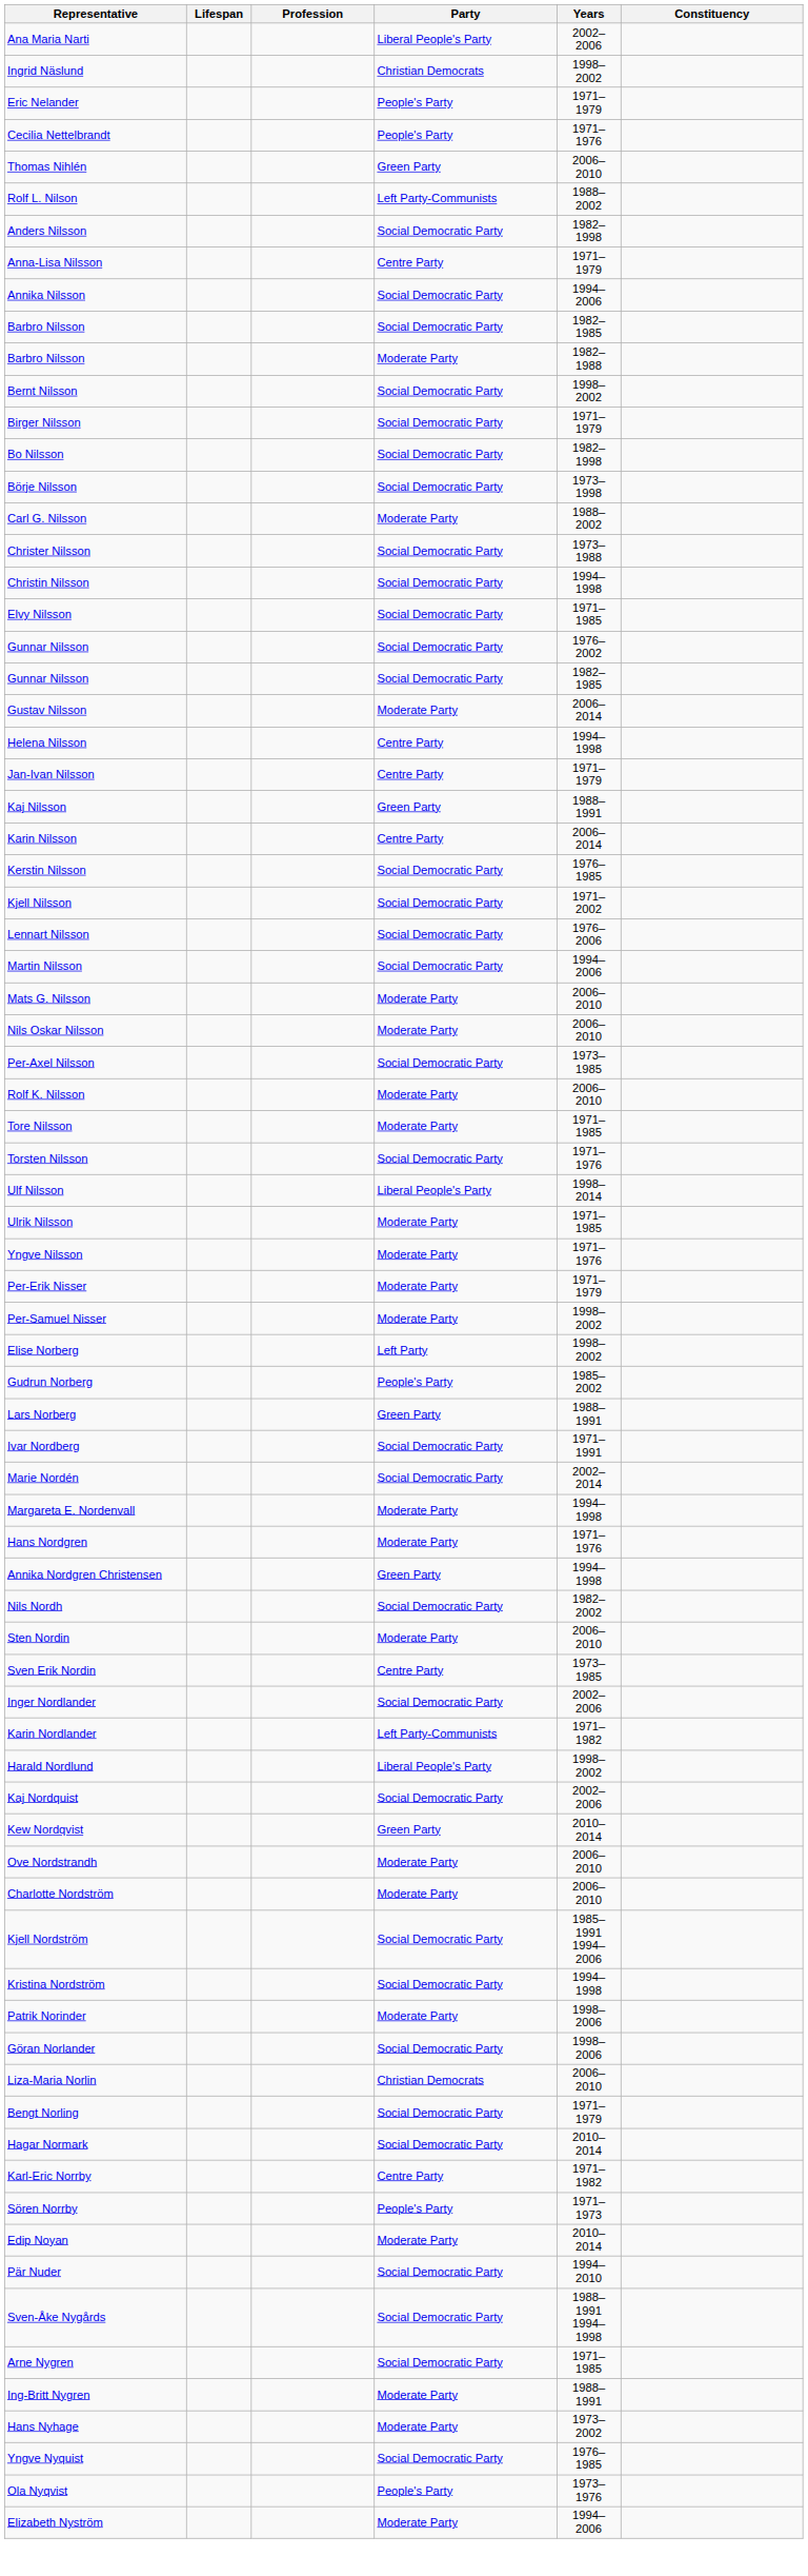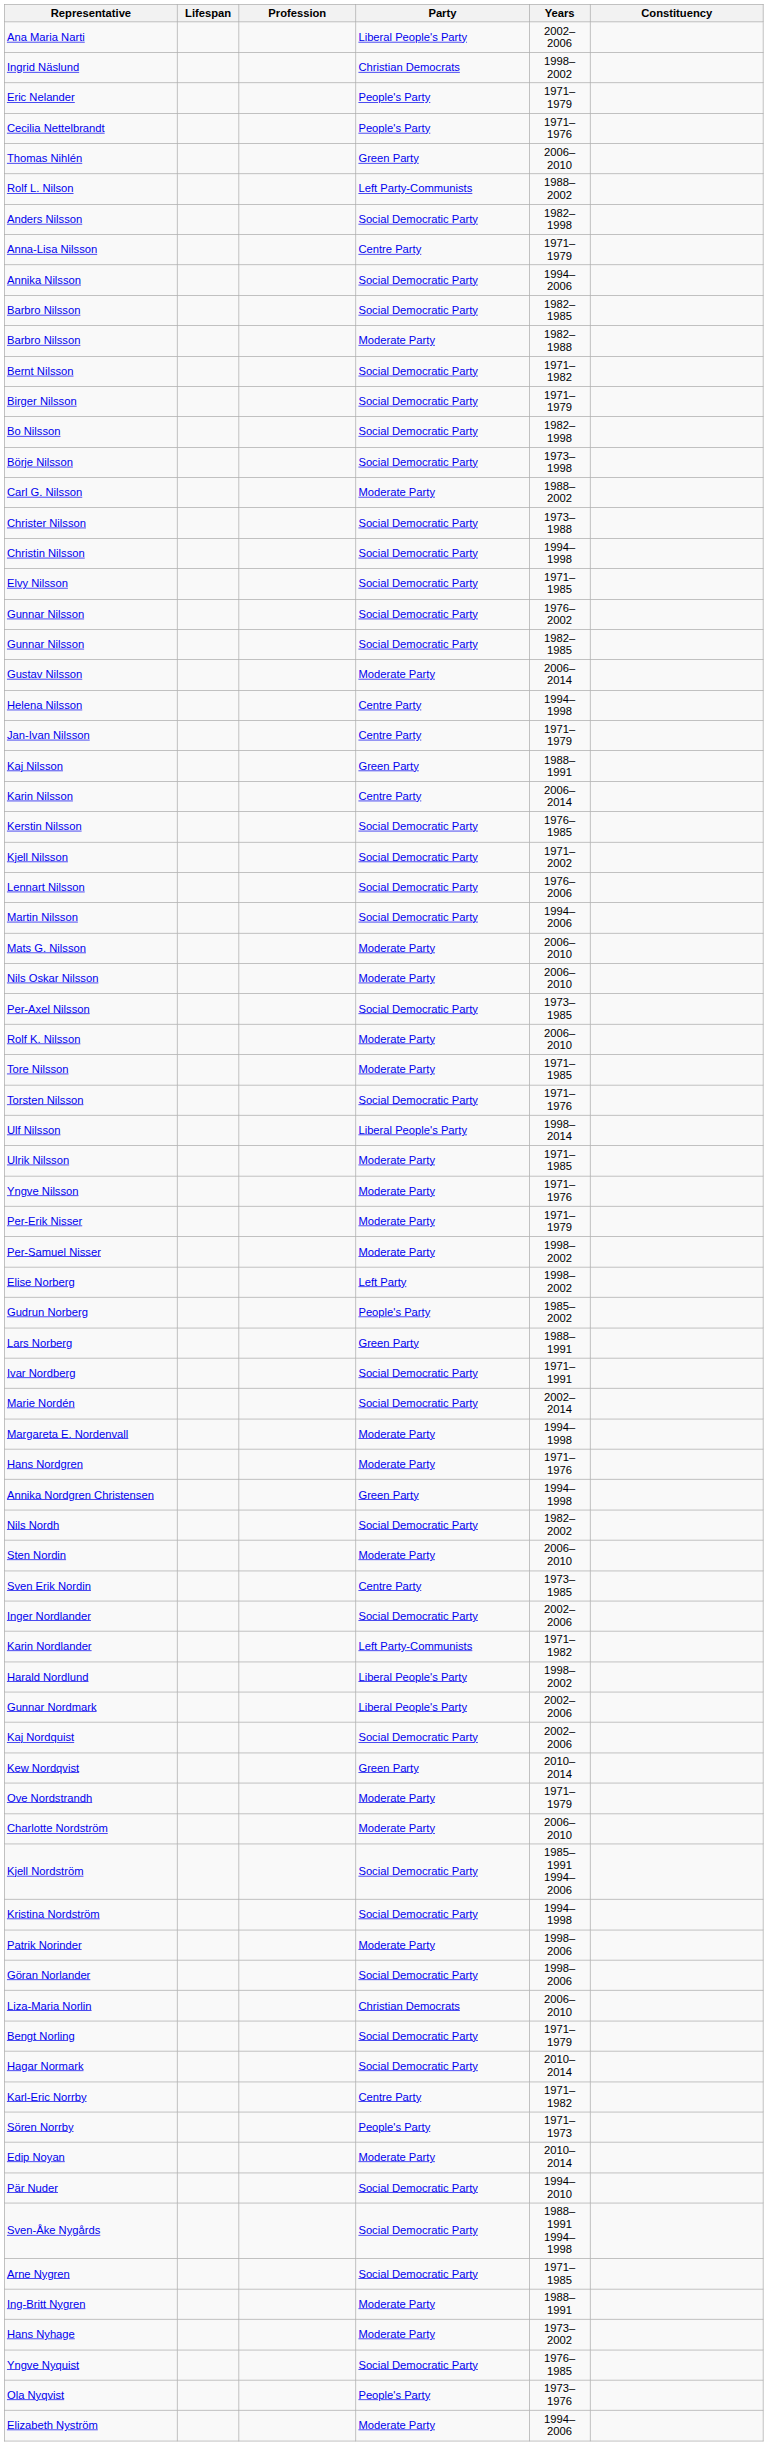Bernt Nilsson | Years: 1998–2002 -> 1971–1982
+ row: Gunnar Nordmark | Liberal People's Party | 2002–2006
Ove Nordstrandh | Years: 2006–2010 -> 1971–1979
